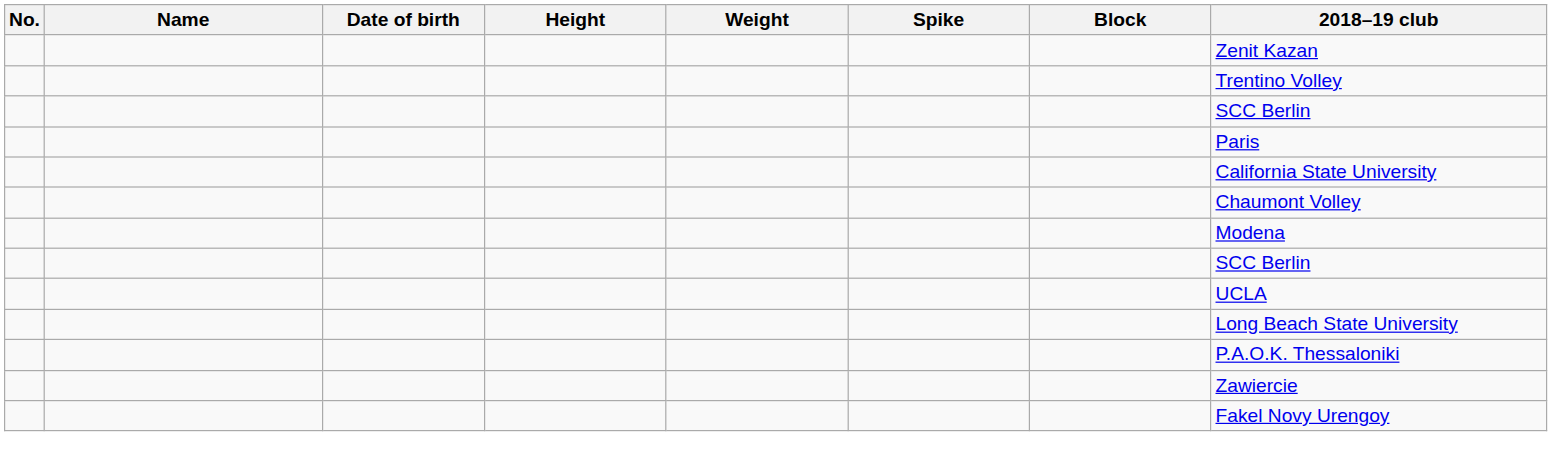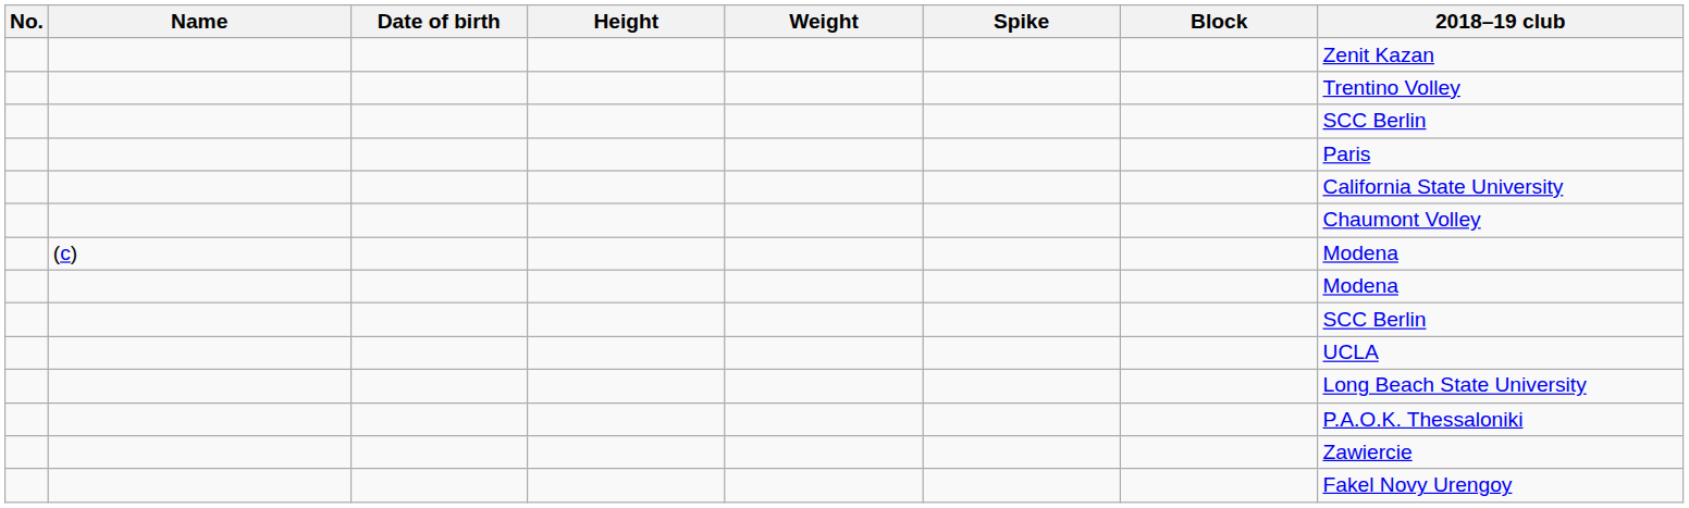+ row: (c) | Modena
